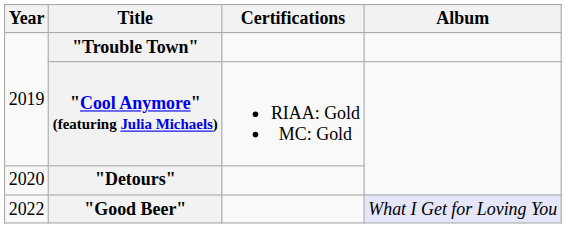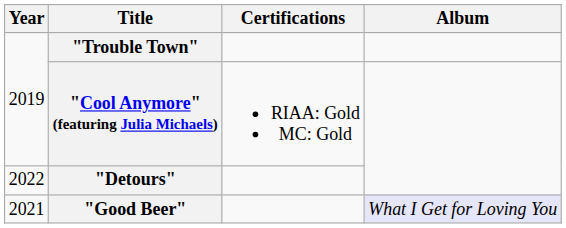"Detours" | Year: 2020 -> 2022
"Good Beer" | Year: 2022 -> 2021
